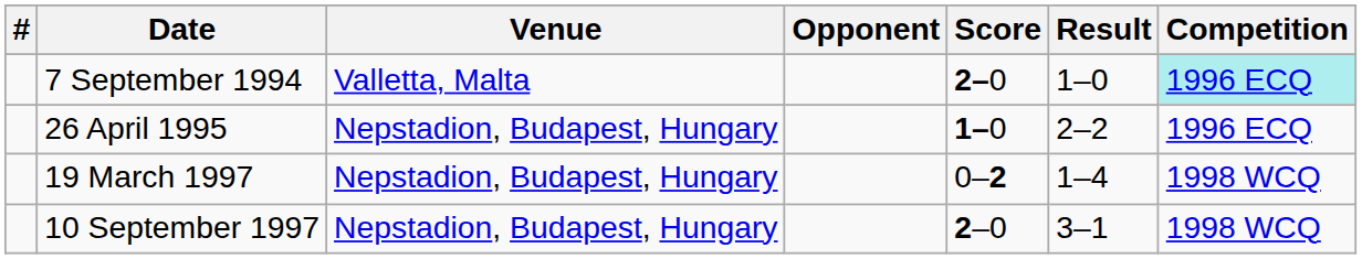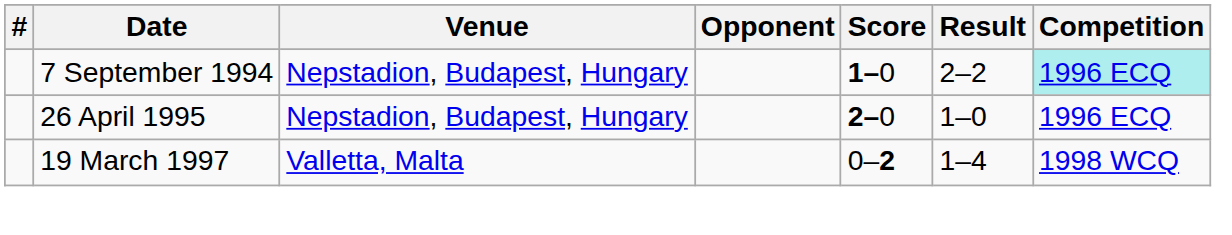7 September 1994 | Venue: Valletta, Malta -> Nepstadion, Budapest, Hungary
7 September 1994 | Score: 2–0 -> 1–0
7 September 1994 | Result: 1–0 -> 2–2
26 April 1995 | Score: 1–0 -> 2–0
26 April 1995 | Result: 2–2 -> 1–0
19 March 1997 | Venue: Nepstadion, Budapest, Hungary -> Valletta, Malta
- row: 10 September 1997 | Nepstadion, Budapest, Hungary | 2–0 | 3–1 | 1998 WCQ
